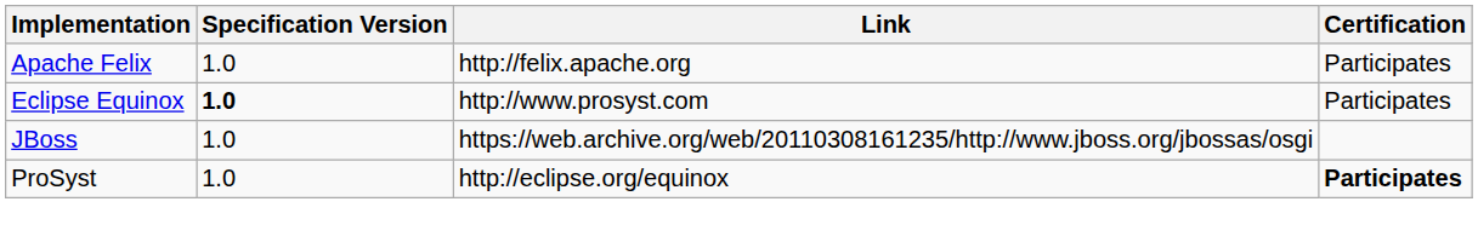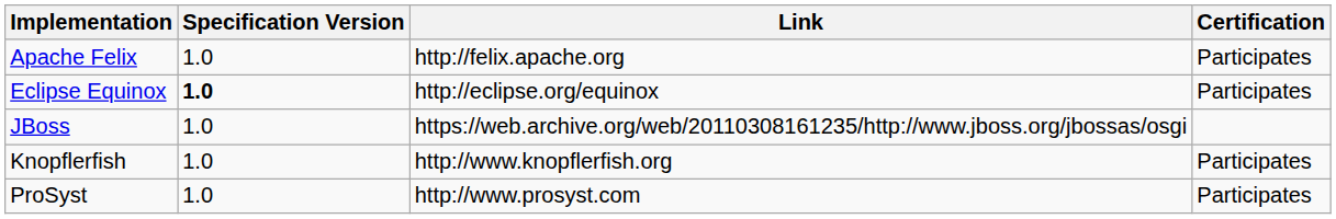Eclipse Equinox | Link: http://www.prosyst.com -> http://eclipse.org/equinox
+ row: Knopflerfish | 1.0 | http://www.knopflerfish.org | Participates
ProSyst | Link: http://eclipse.org/equinox -> http://www.prosyst.com
ProSyst | Certification: bold -> normal
